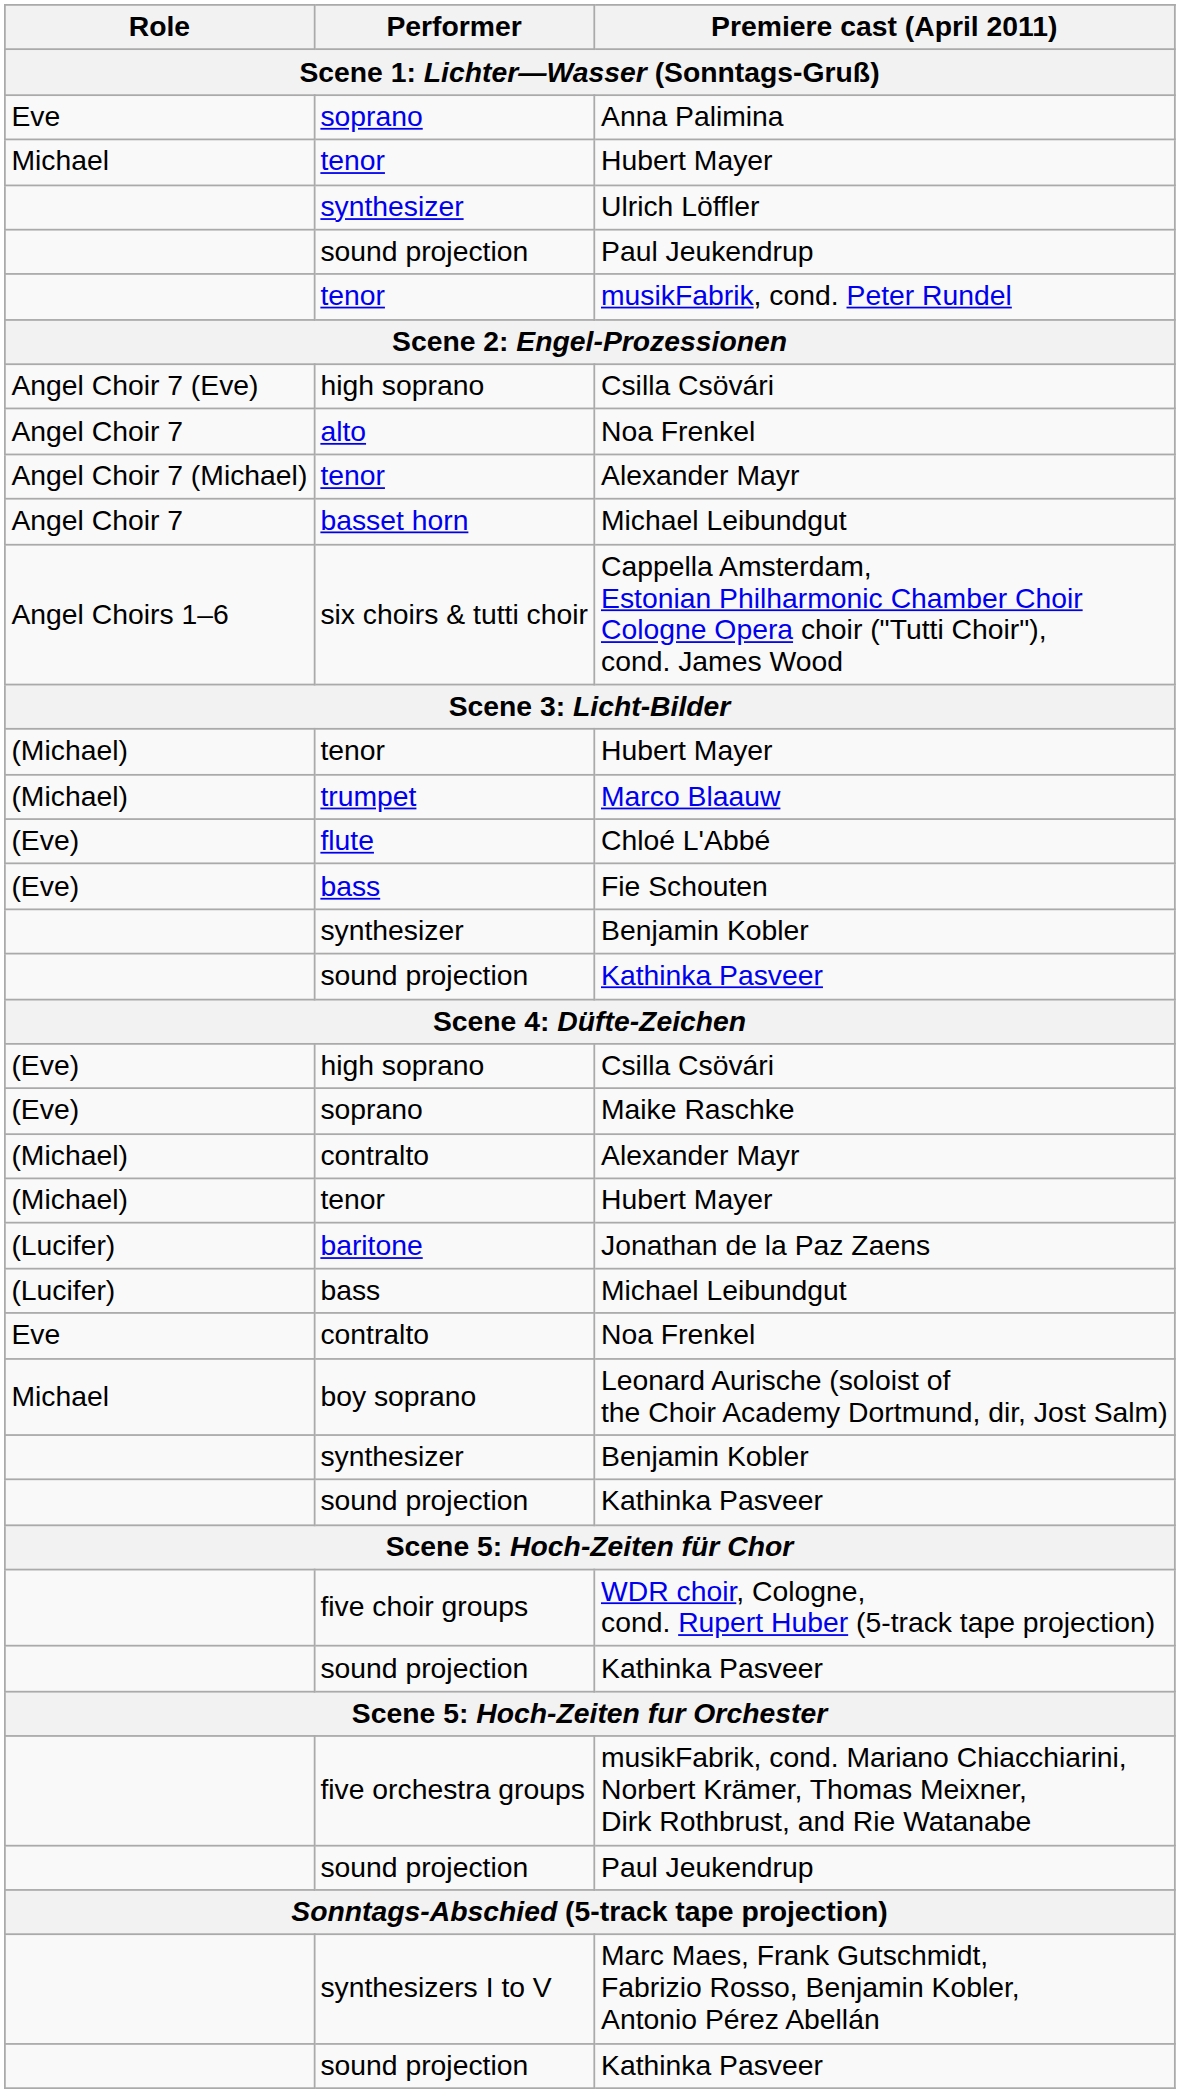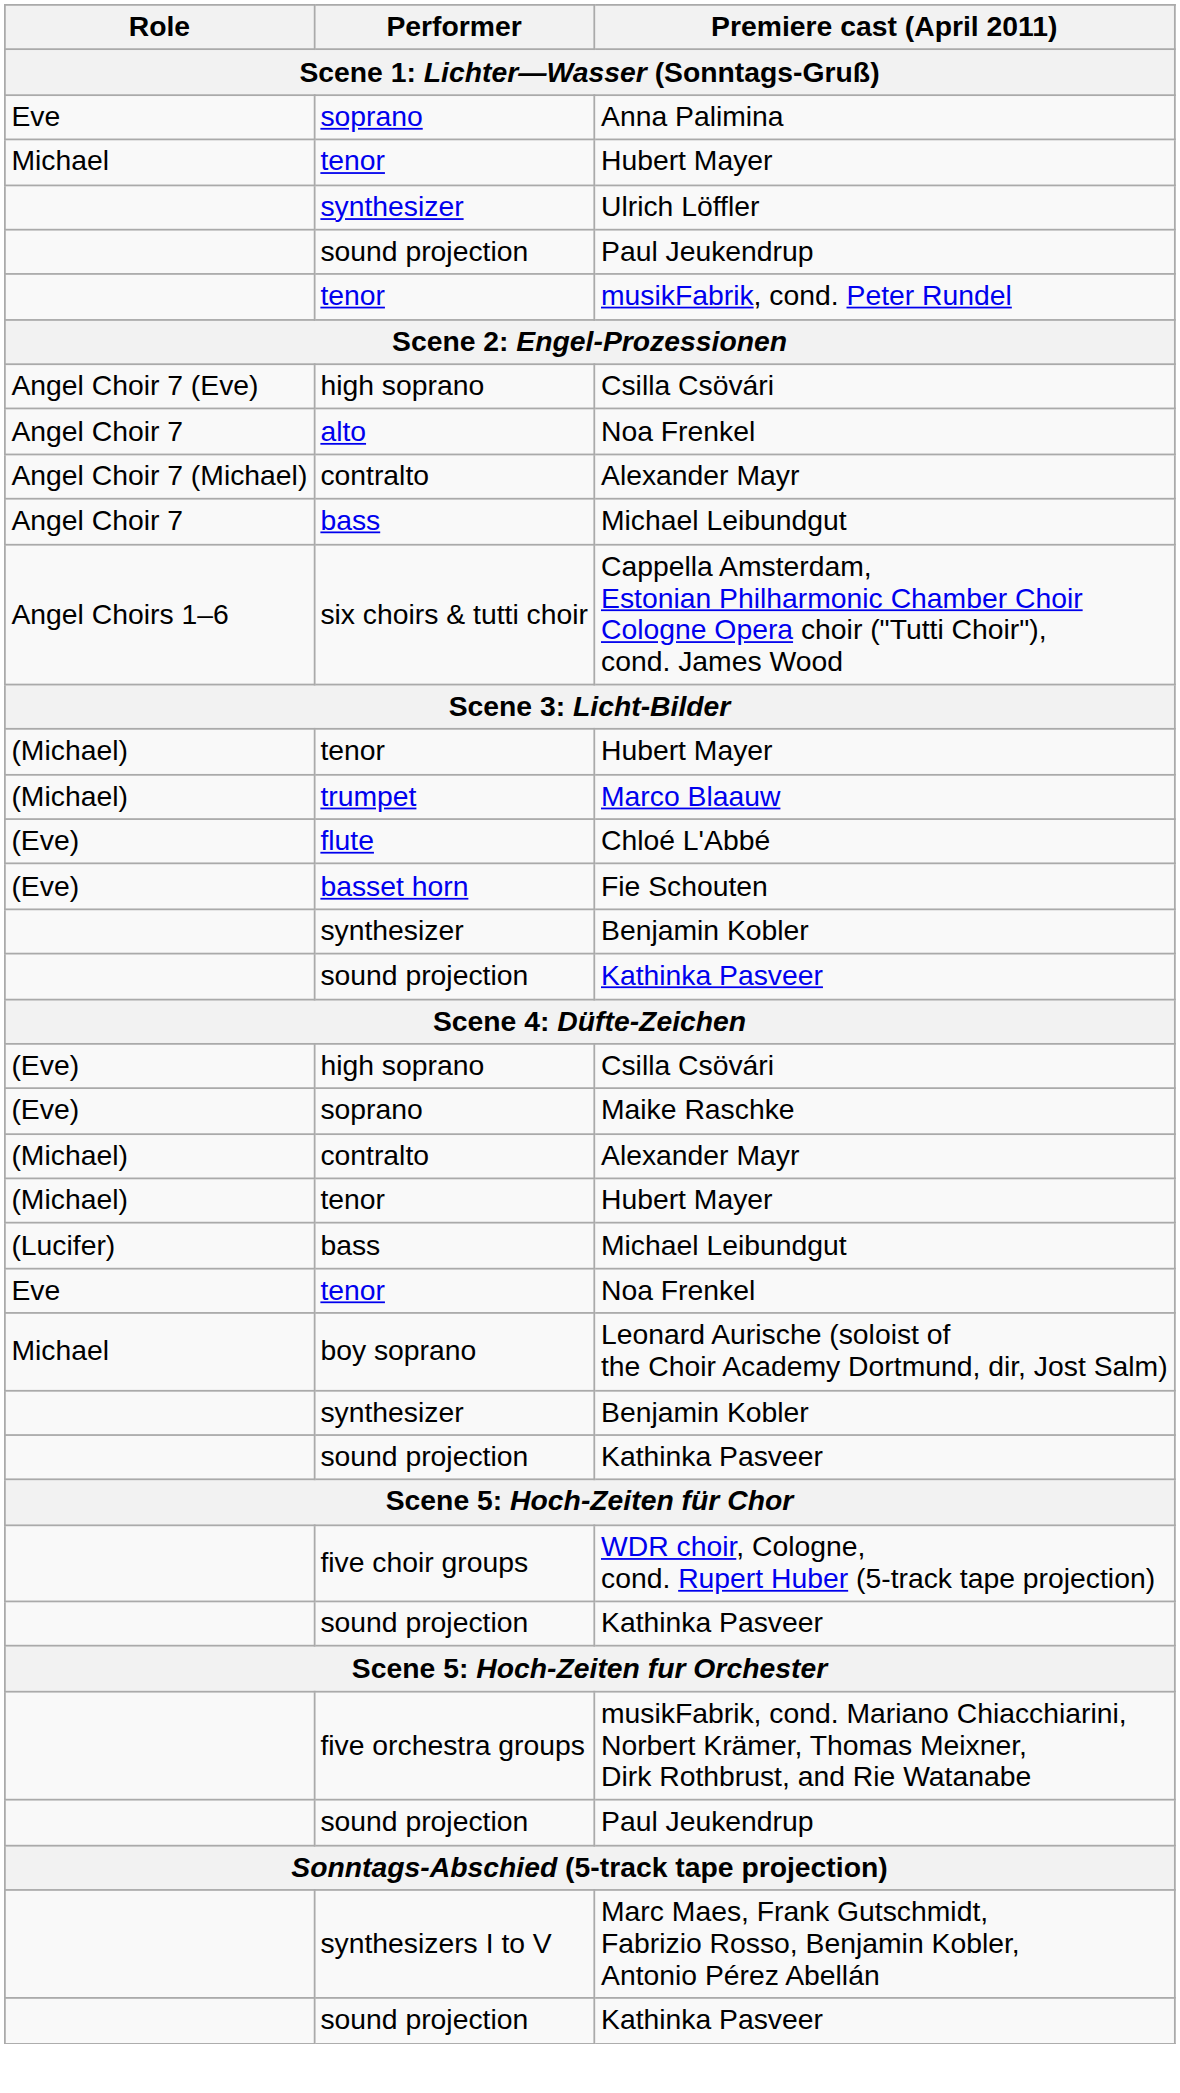Angel Choir 7 (Michael) / Alexander Mayr | Performer: tenor -> contralto
Angel Choir 7 / Michael Leibundgut | Performer: basset horn -> bass
Fie Schouten | Performer: bass -> basset horn
- row: (Lucifer) | baritone | Jonathan de la Paz Zaens
Eve / Noa Frenkel | Performer: contralto -> tenor
